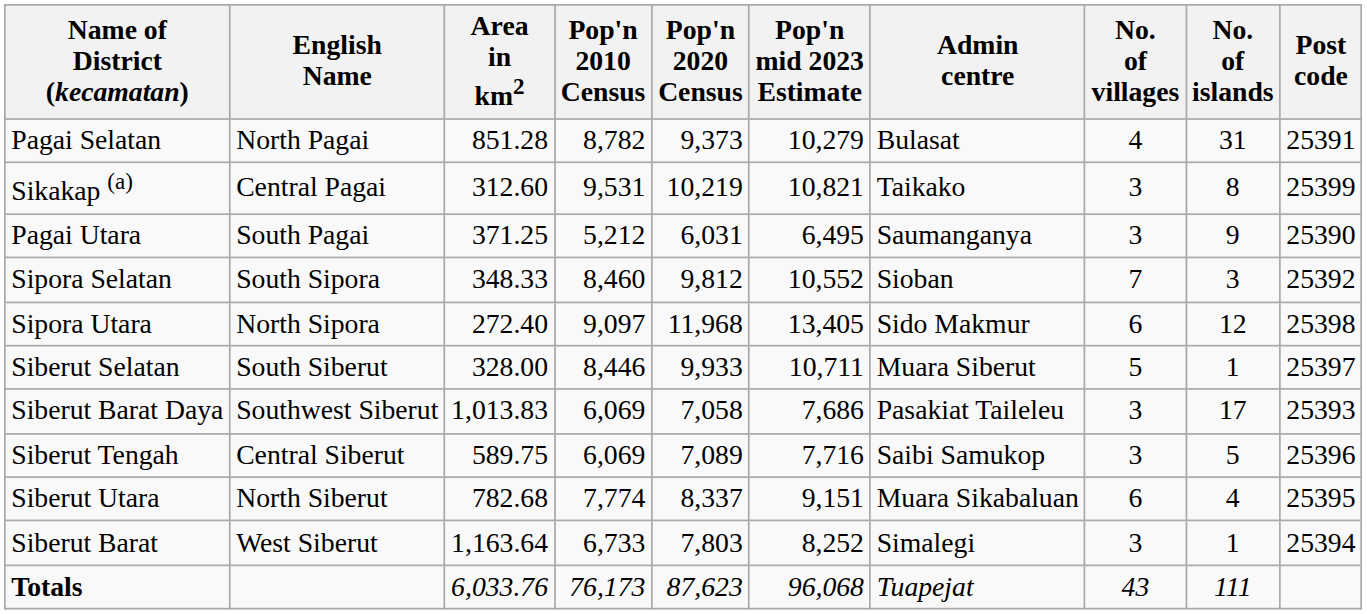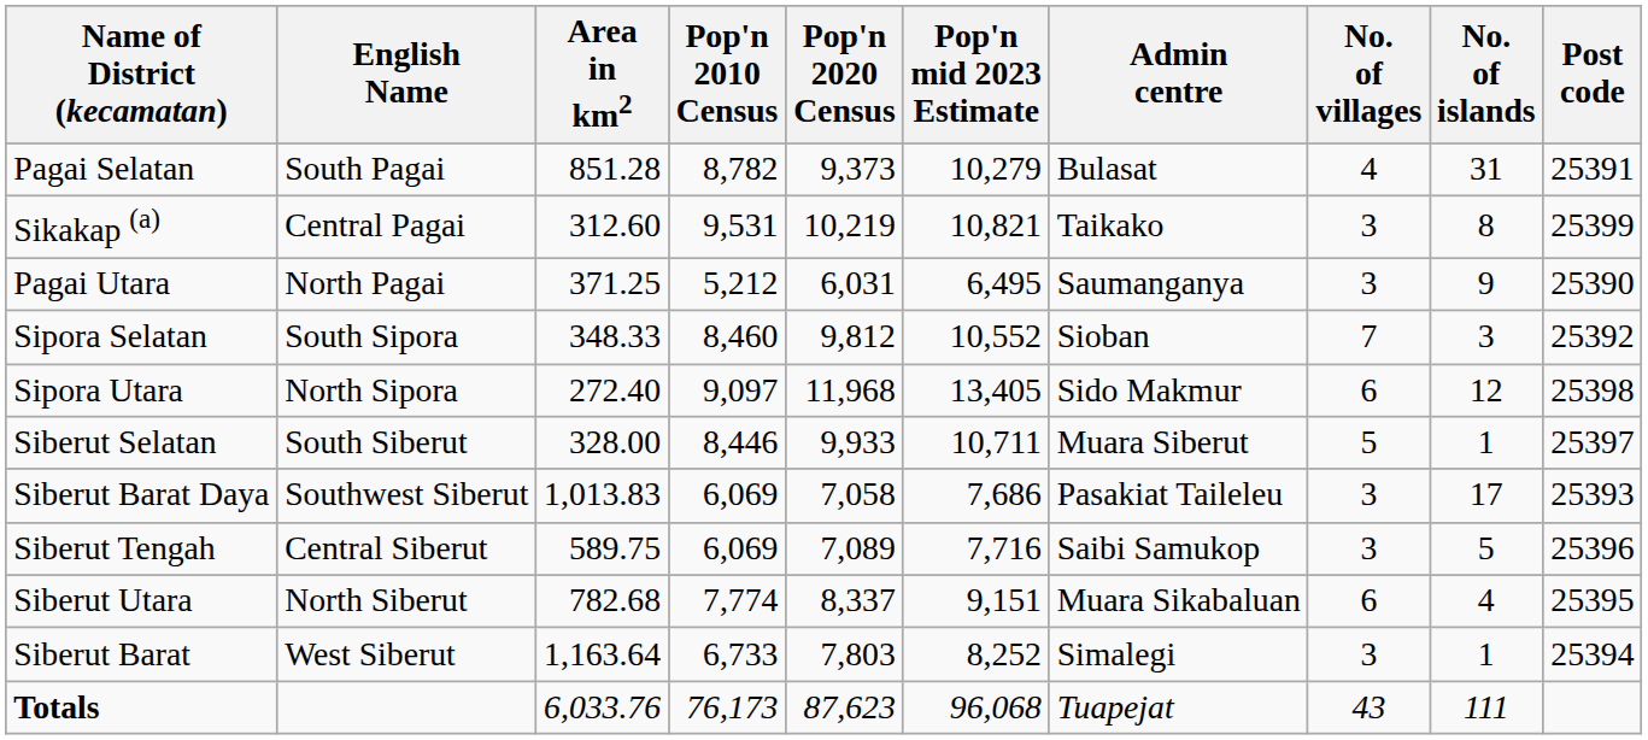Pagai Selatan | English Name: North Pagai -> South Pagai
Pagai Utara | English Name: South Pagai -> North Pagai
